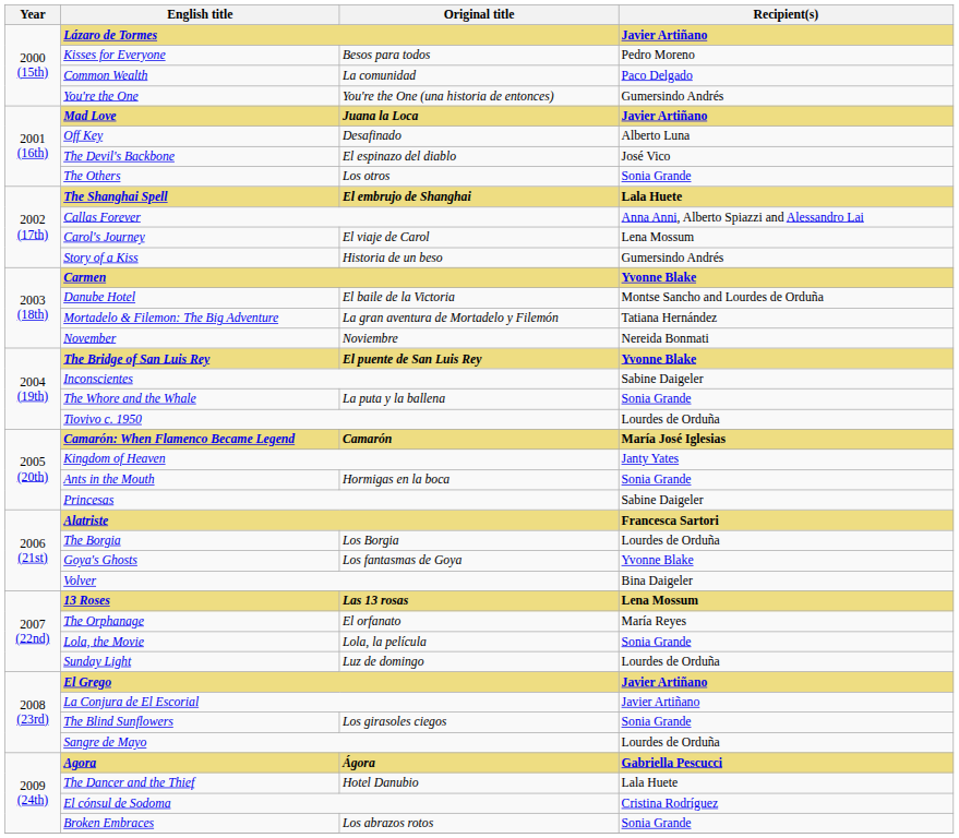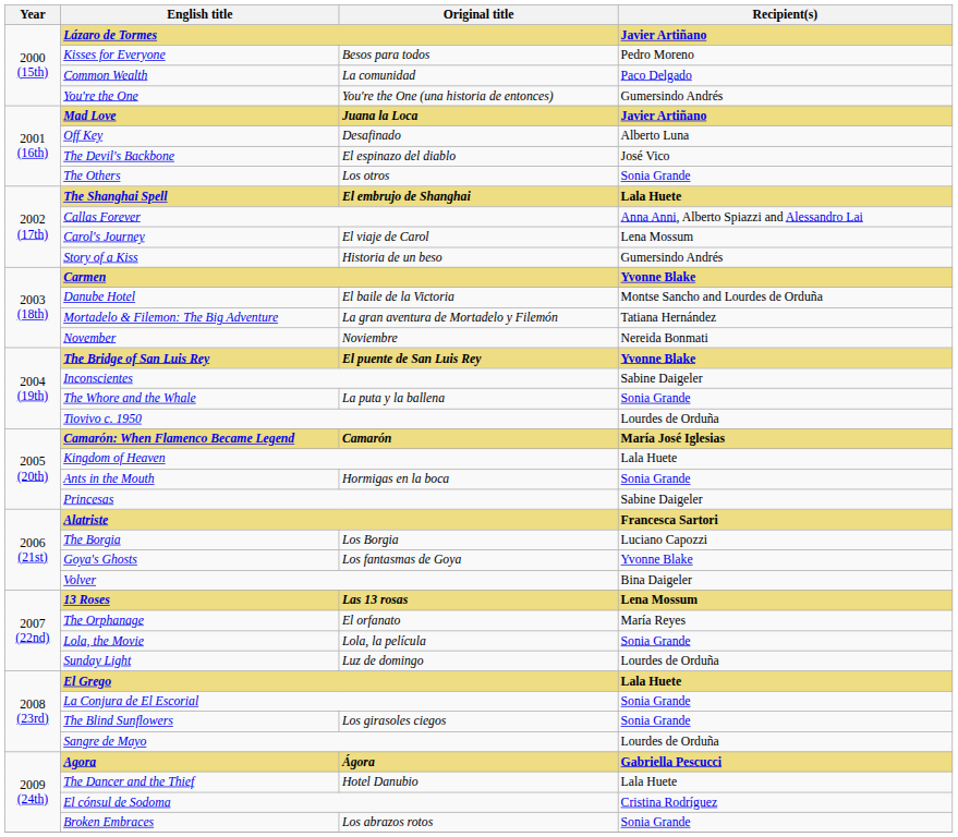Kingdom of Heaven | Recipient(s): Janty Yates -> Lala Huete
The Borgia | Recipient(s): Lourdes de Orduña -> Luciano Capozzi
El Grego | Recipient(s): Javier Artiñano -> Lala Huete
La Conjura de El Escorial | Recipient(s): Javier Artiñano -> Sonia Grande
